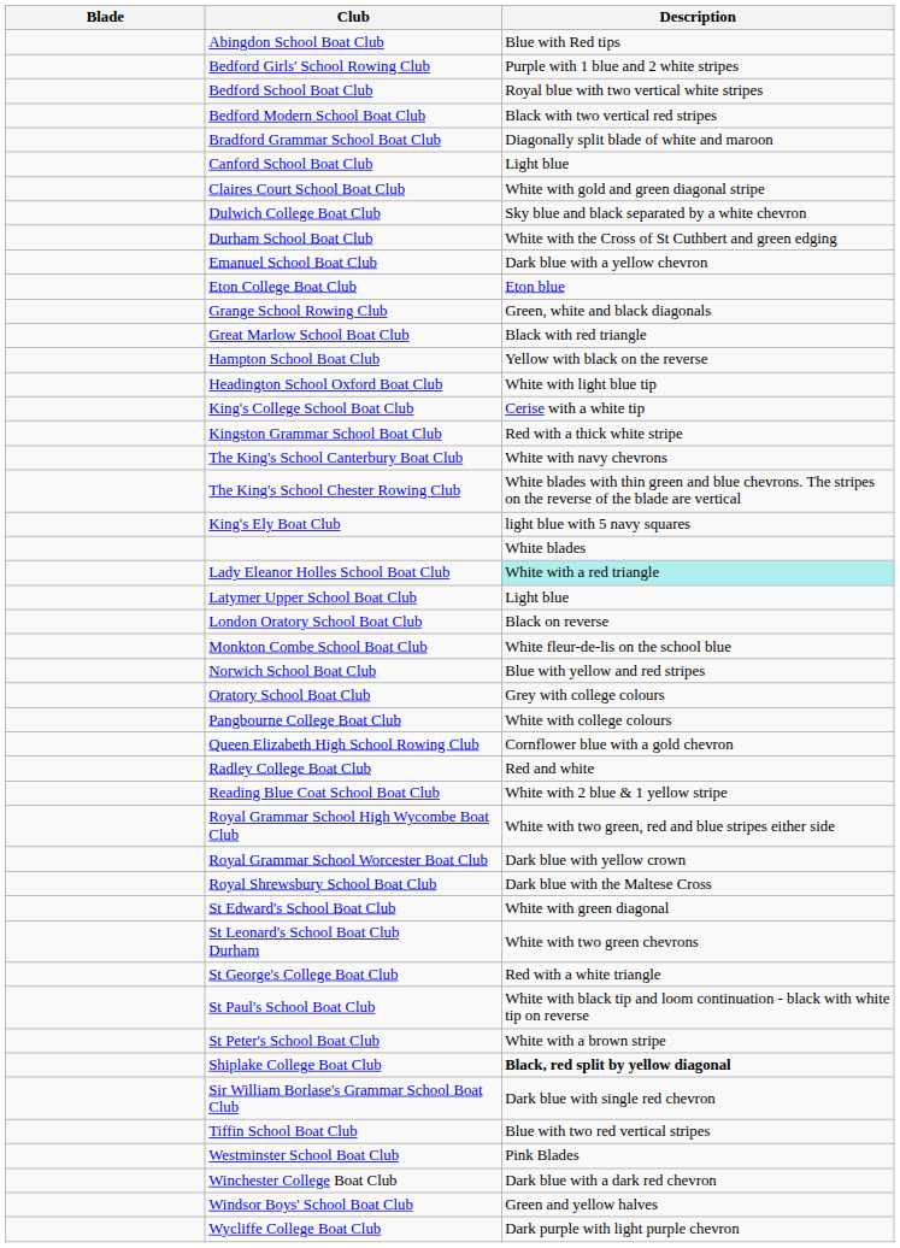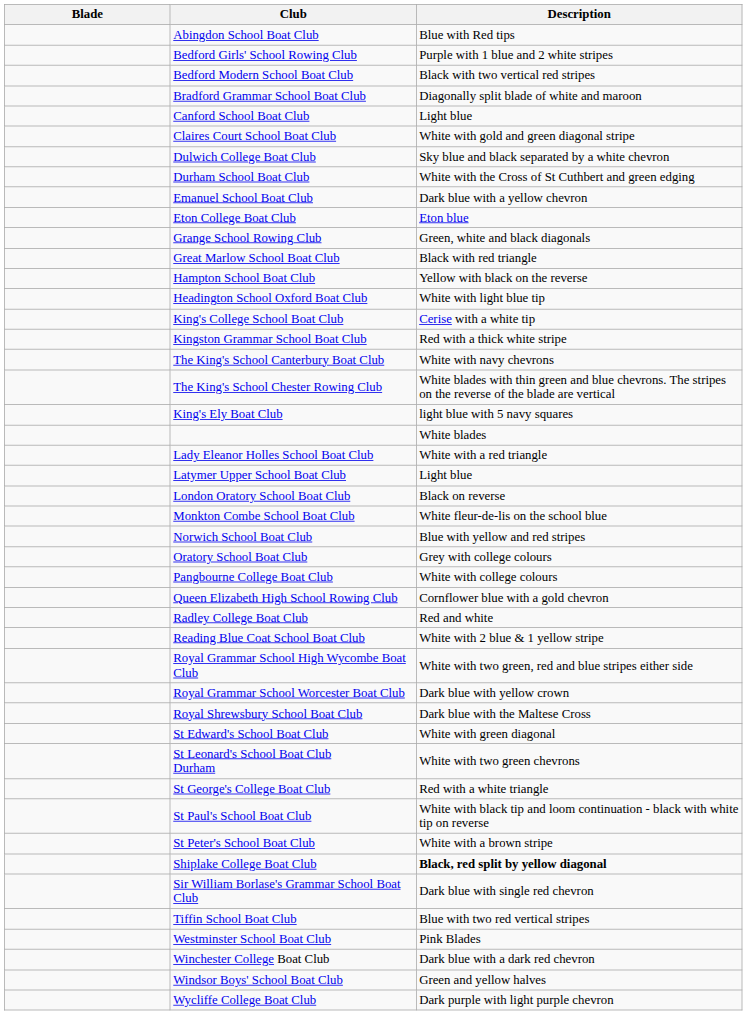- row: Bedford School Boat Club | Royal blue with two vertical white stripes
Lady Eleanor Holles School Boat Club | Description: paleturquoise background -> no background
